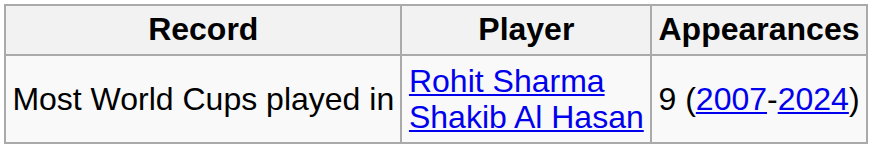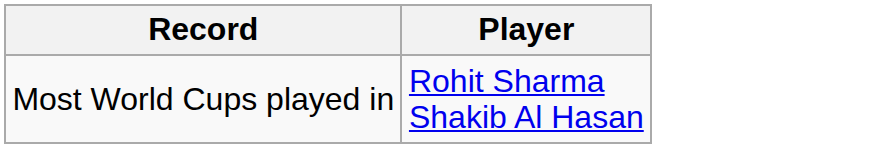- column: Appearances | 9 (2007-2024)
